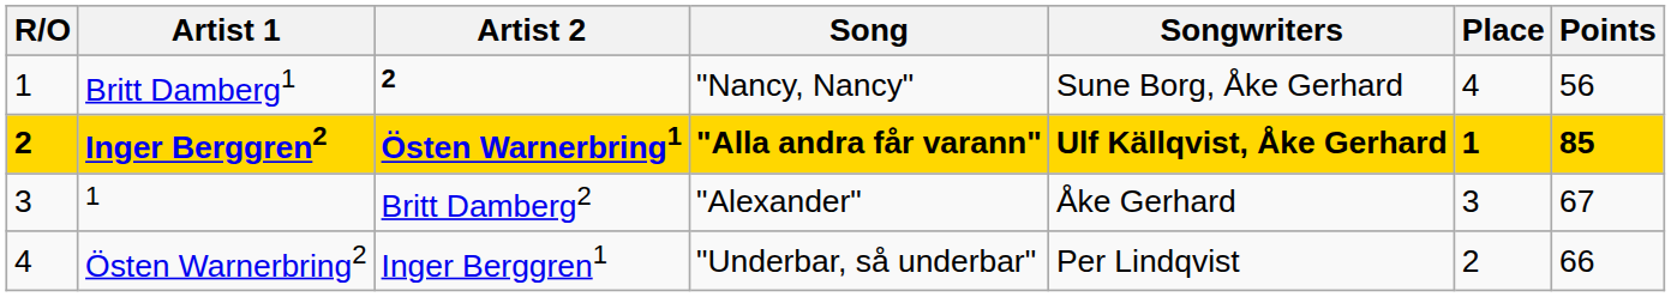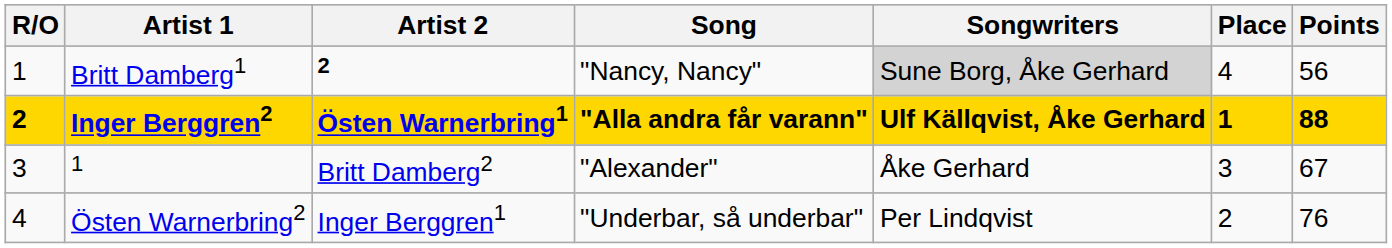Britt Damberg1 | Songwriters: no background -> lightgrey background
Inger Berggren2 | Points: 85 -> 88
Östen Warnerbring2 | Points: 66 -> 76
